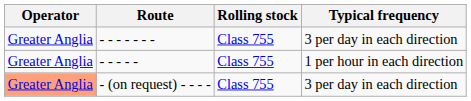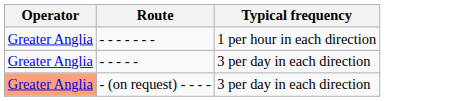- column: Rolling stock | Class 755 | Class 755 | Class 755
- - - - - - - | Typical frequency: 3 per day in each direction -> 1 per hour in each direction
- - - - - | Typical frequency: 1 per hour in each direction -> 3 per day in each direction
